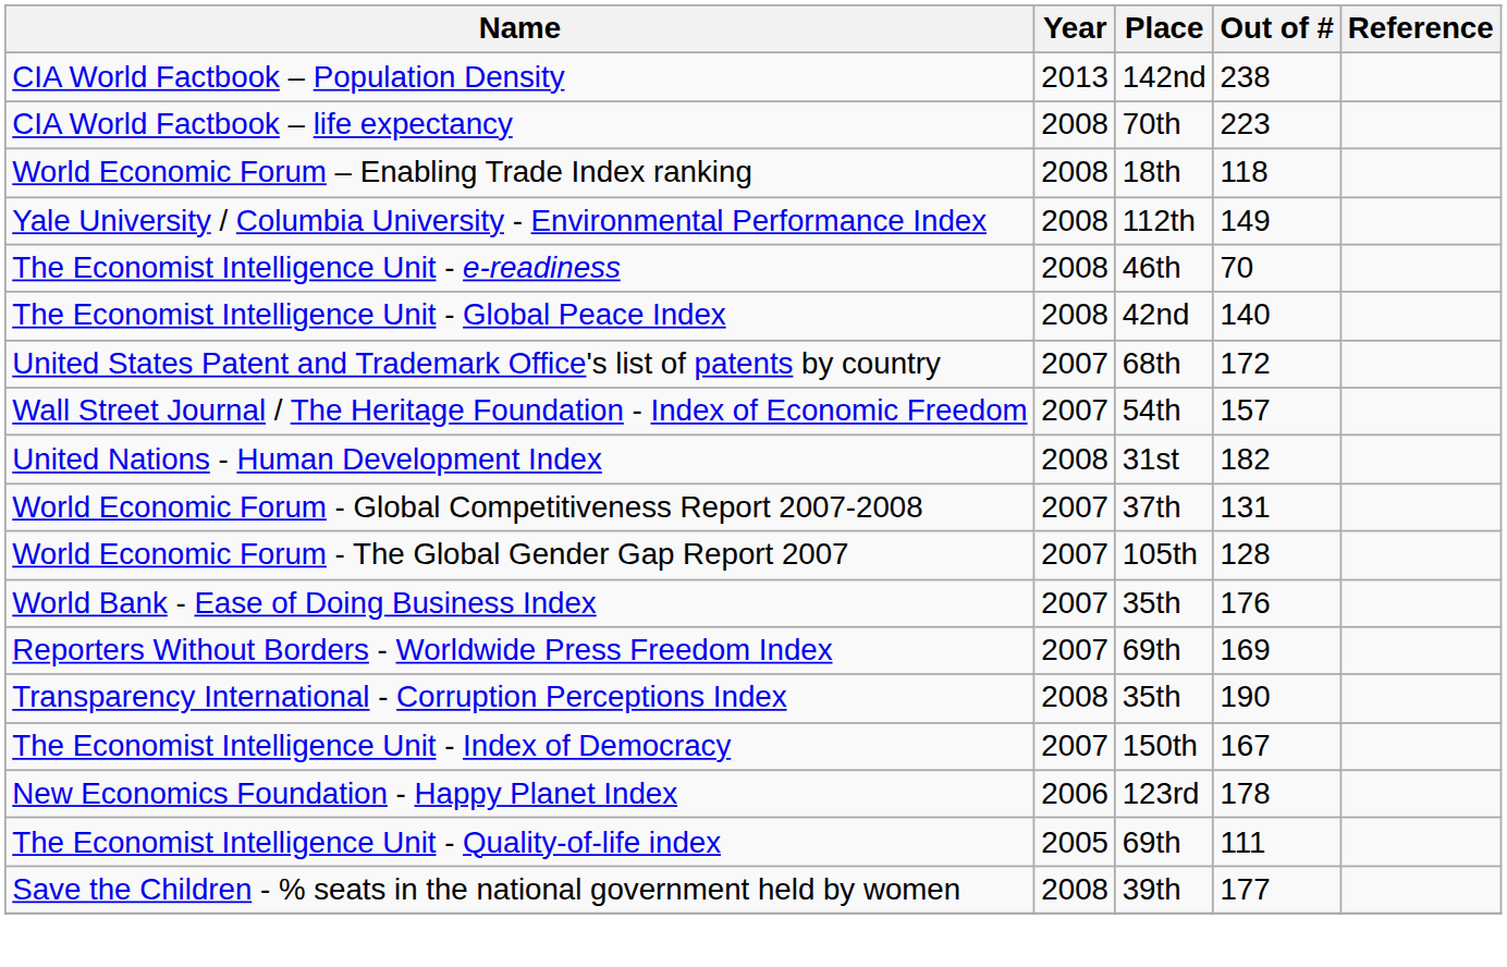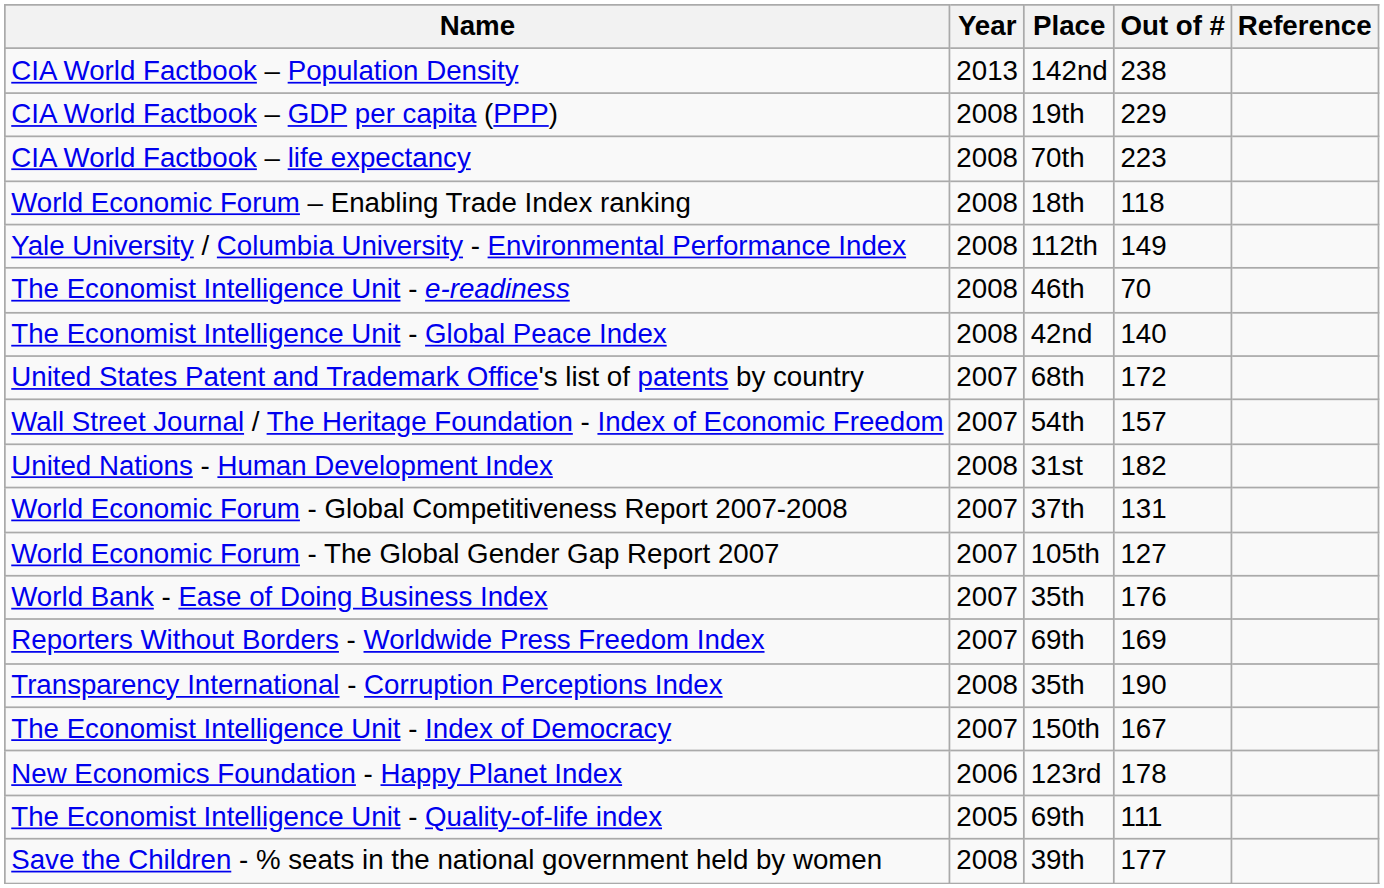+ row: CIA World Factbook – GDP per capita (PPP) | 2008 | 19th | 229
World Economic Forum - The Global Gender Gap Report 2007 | Out of #: 128 -> 127
